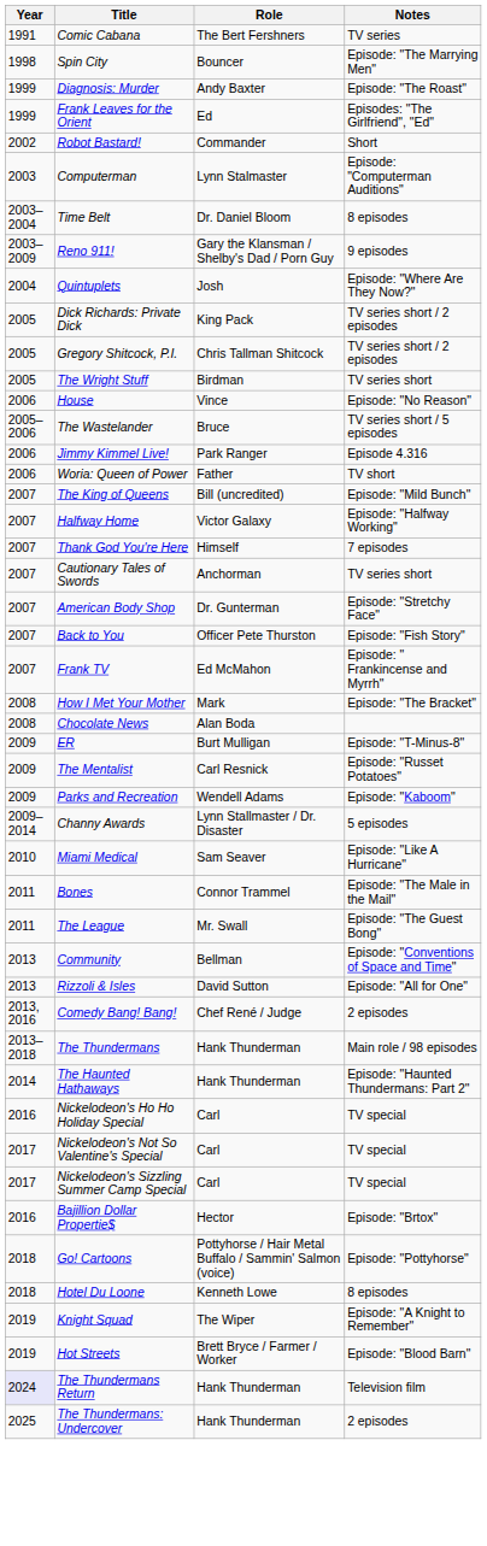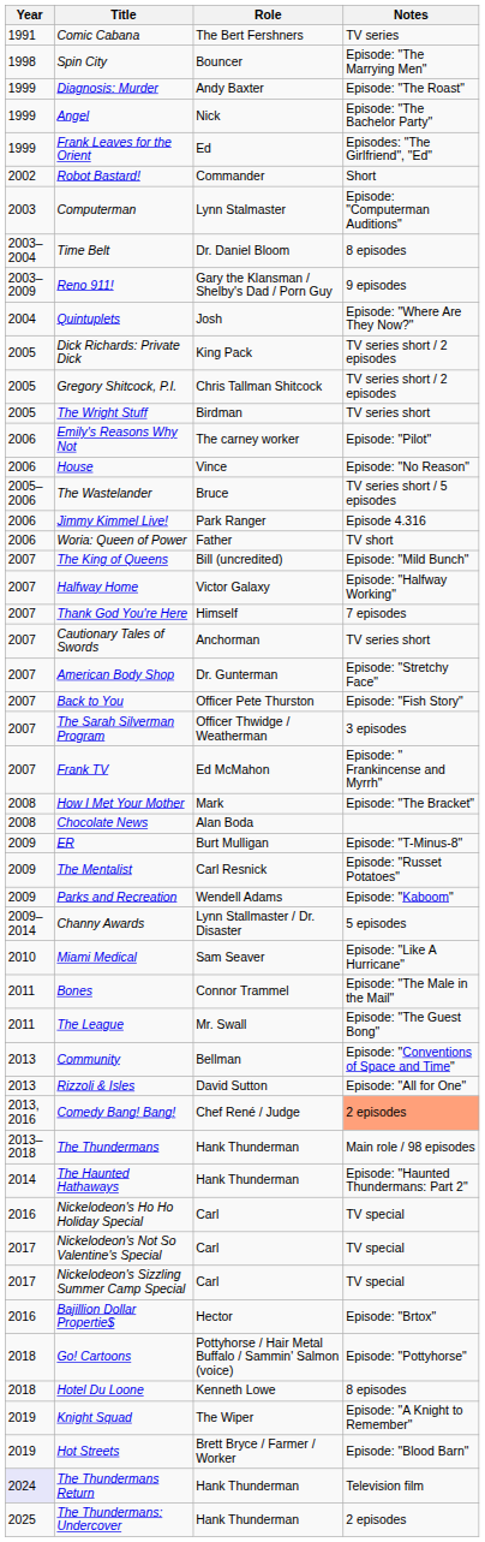+ row: 1999 | Angel | Nick | Episode: "The Bachelor Party"
+ row: 2006 | Emily's Reasons Why Not | The carney worker | Episode: "Pilot"
+ row: 2007 | The Sarah Silverman Program | Officer Thwidge / Weatherman | 3 episodes
Comedy Bang! Bang! | Notes: no background -> lightsalmon background
